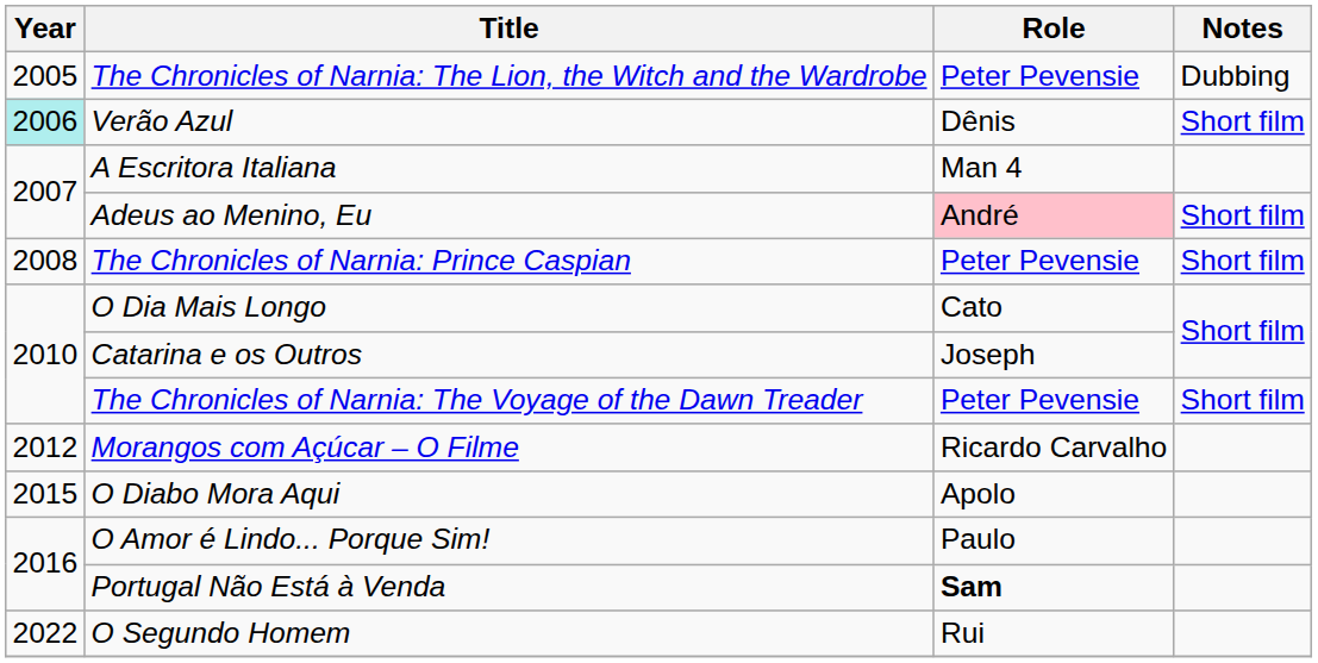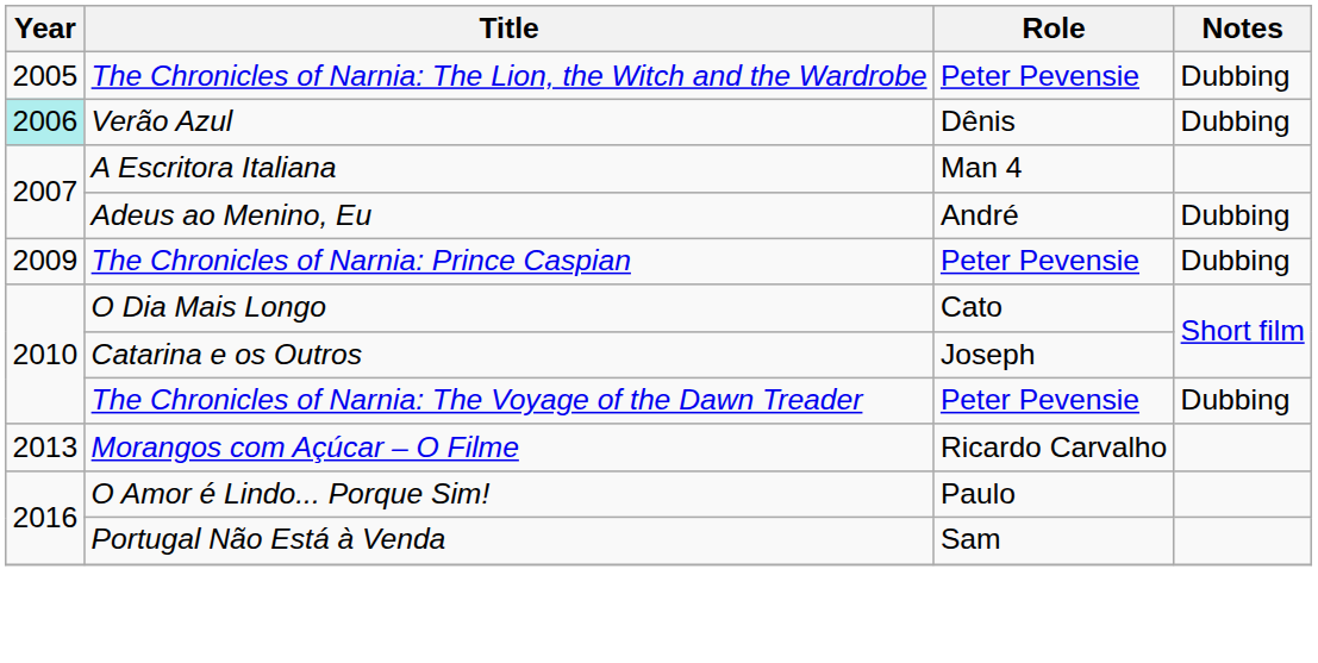Verão Azul | Notes: Short film -> Dubbing
Adeus ao Menino, Eu | Role: pink background -> no background
Adeus ao Menino, Eu | Notes: Short film -> Dubbing
The Chronicles of Narnia: Prince Caspian | Year: 2008 -> 2009
The Chronicles of Narnia: Prince Caspian | Notes: Short film -> Dubbing
The Chronicles of Narnia: The Voyage of the Dawn Treader | Notes: Short film -> Dubbing
Morangos com Açúcar – O Filme | Year: 2012 -> 2013
- row: 2015 | O Diabo Mora Aqui | Apolo
Portugal Não Está à Venda | Role: bold -> normal
- row: 2022 | O Segundo Homem | Rui
